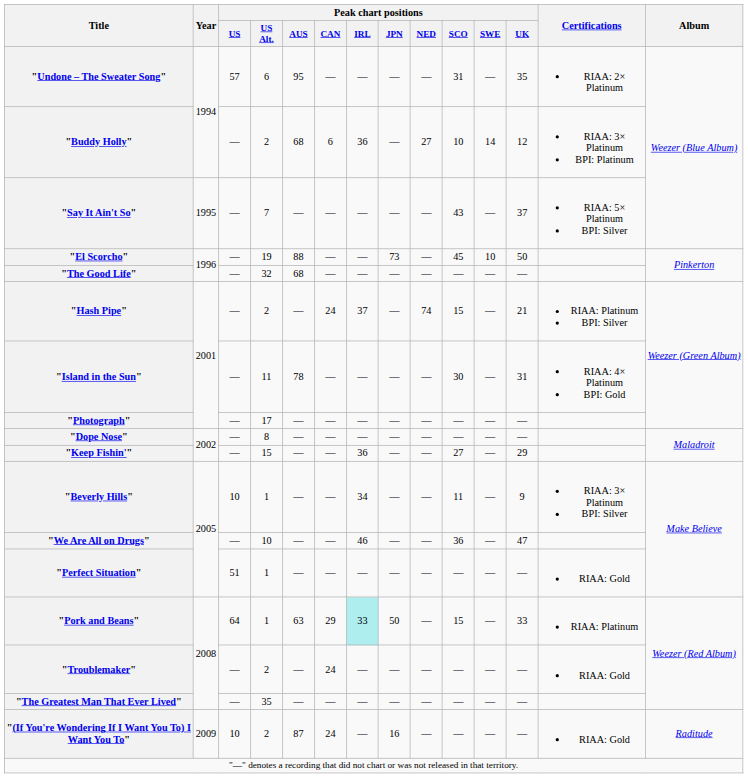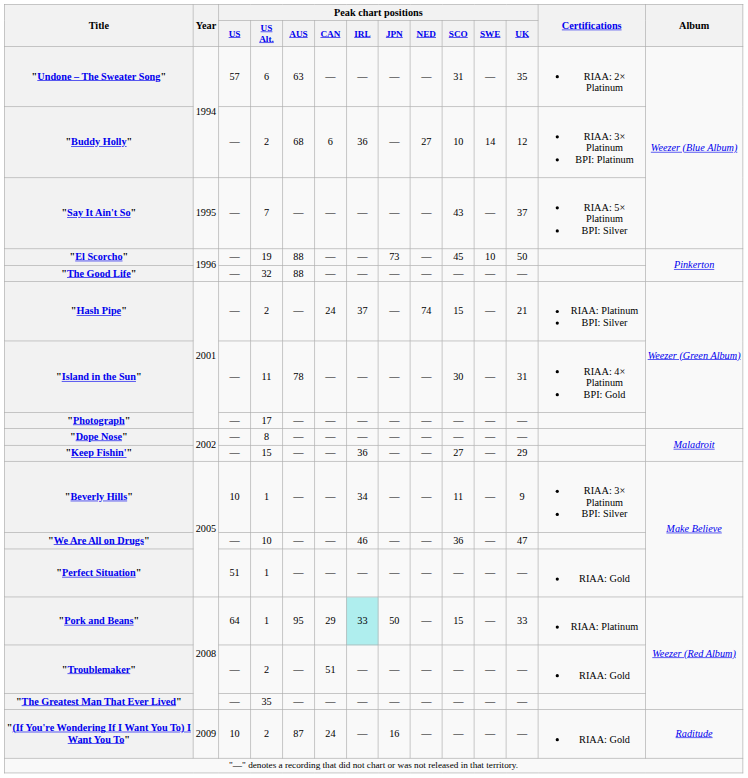"Undone – The Sweater Song" | Peak chart positions / AUS: 95 -> 63
"The Good Life" | Peak chart positions / AUS: 68 -> 88
"Pork and Beans" | Peak chart positions / AUS: 63 -> 95
"Troublemaker" | Peak chart positions / CAN: 24 -> 51
